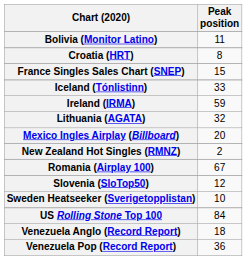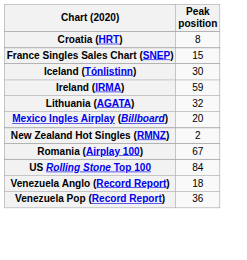- row: Bolivia (Monitor Latino) | 11
Iceland (Tónlistinn) | Peak position: 33 -> 30
- row: Slovenia (SloTop50) | 12
- row: Sweden Heatseeker (Sverigetopplistan) | 10
